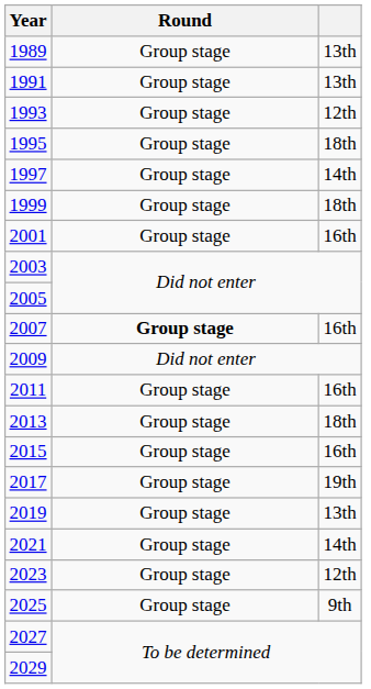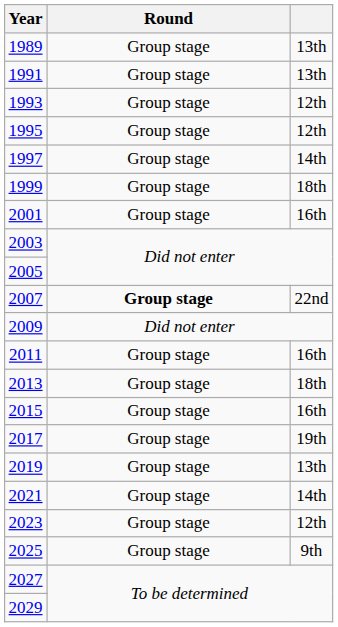1995 | column 3: 18th -> 12th
2007 | column 3: 16th -> 22nd
